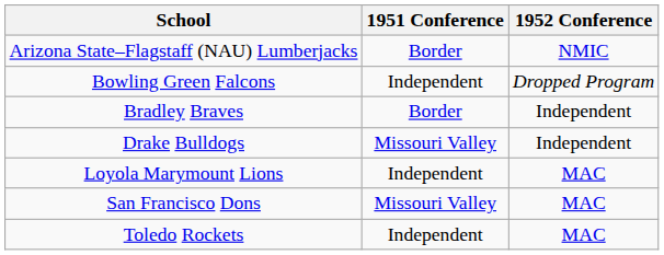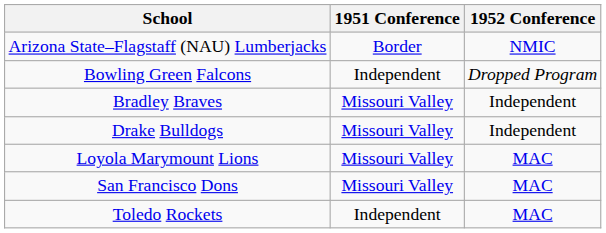Bradley Braves | 1951 Conference: Border -> Missouri Valley
Loyola Marymount Lions | 1951 Conference: Independent -> Missouri Valley
